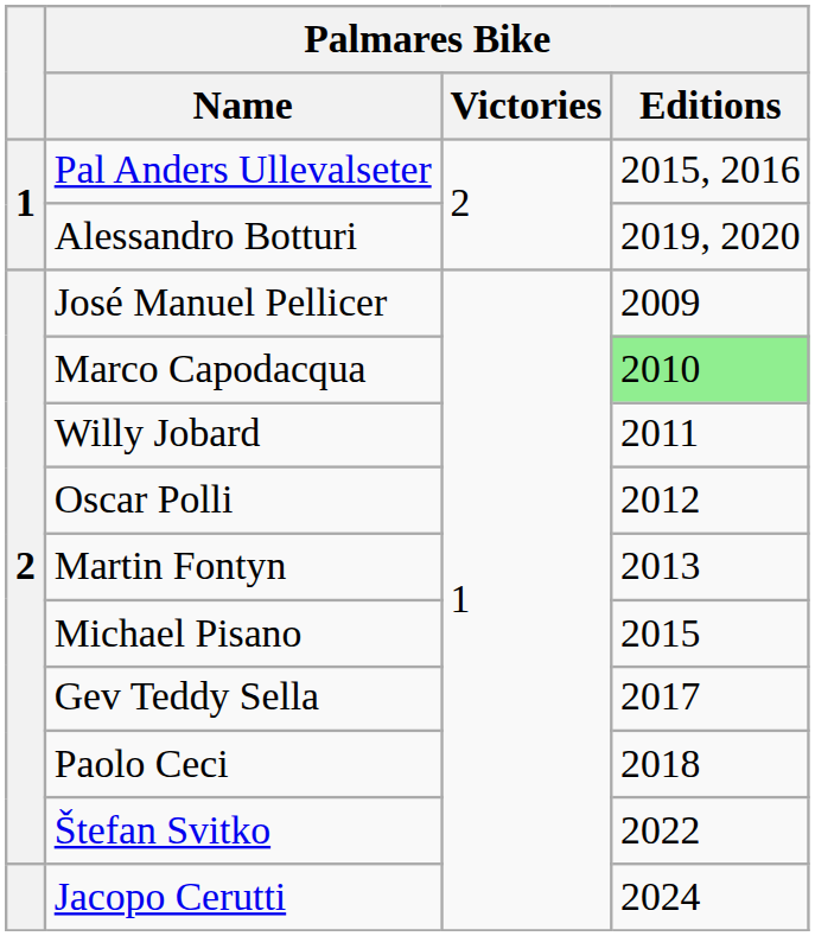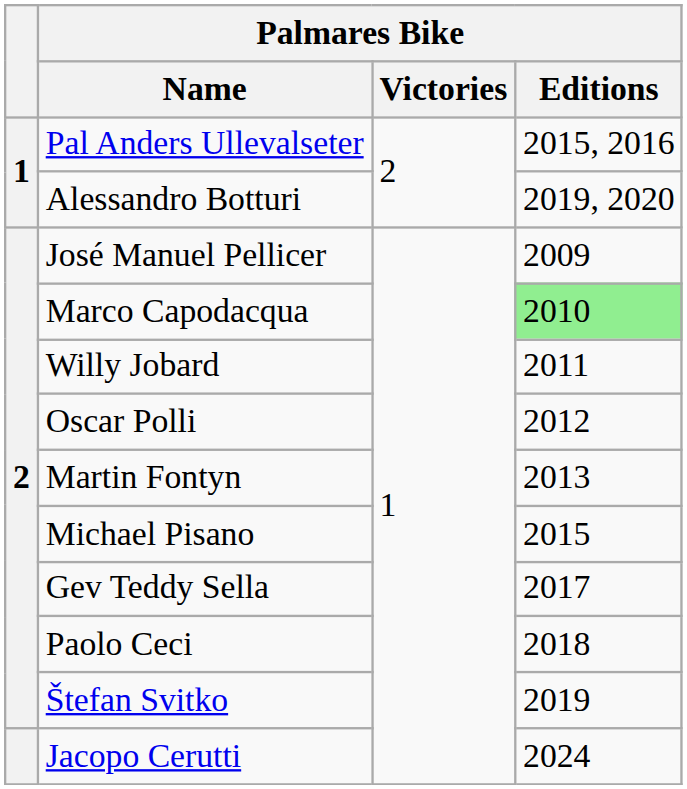Štefan Svitko | Palmares Bike / Editions: 2022 -> 2019
